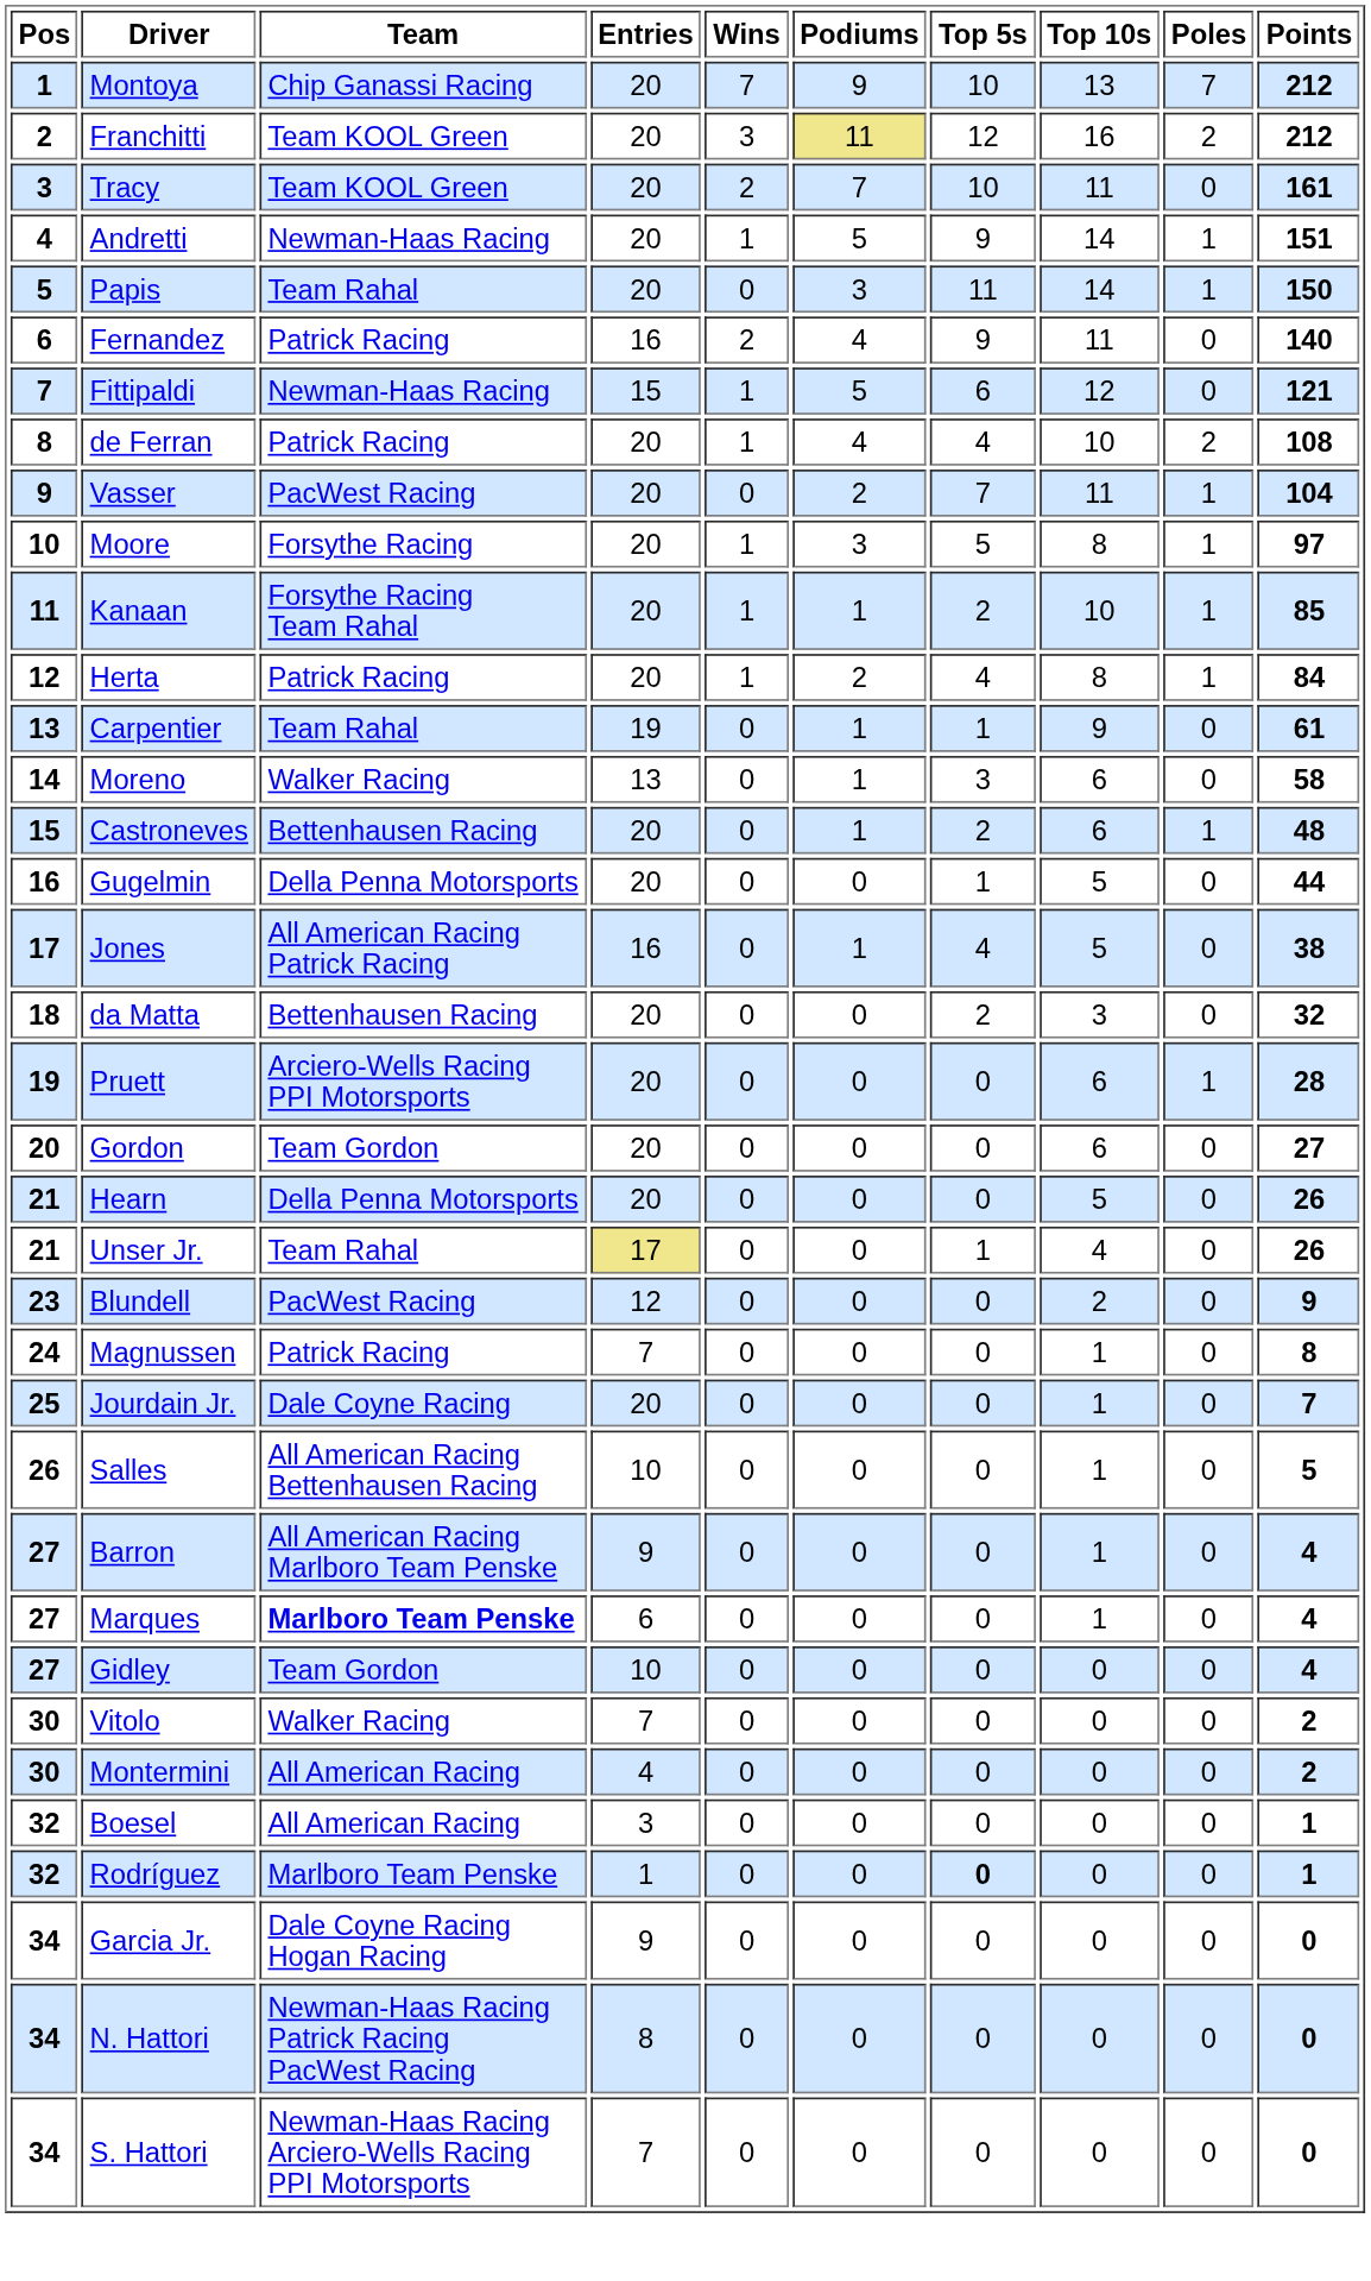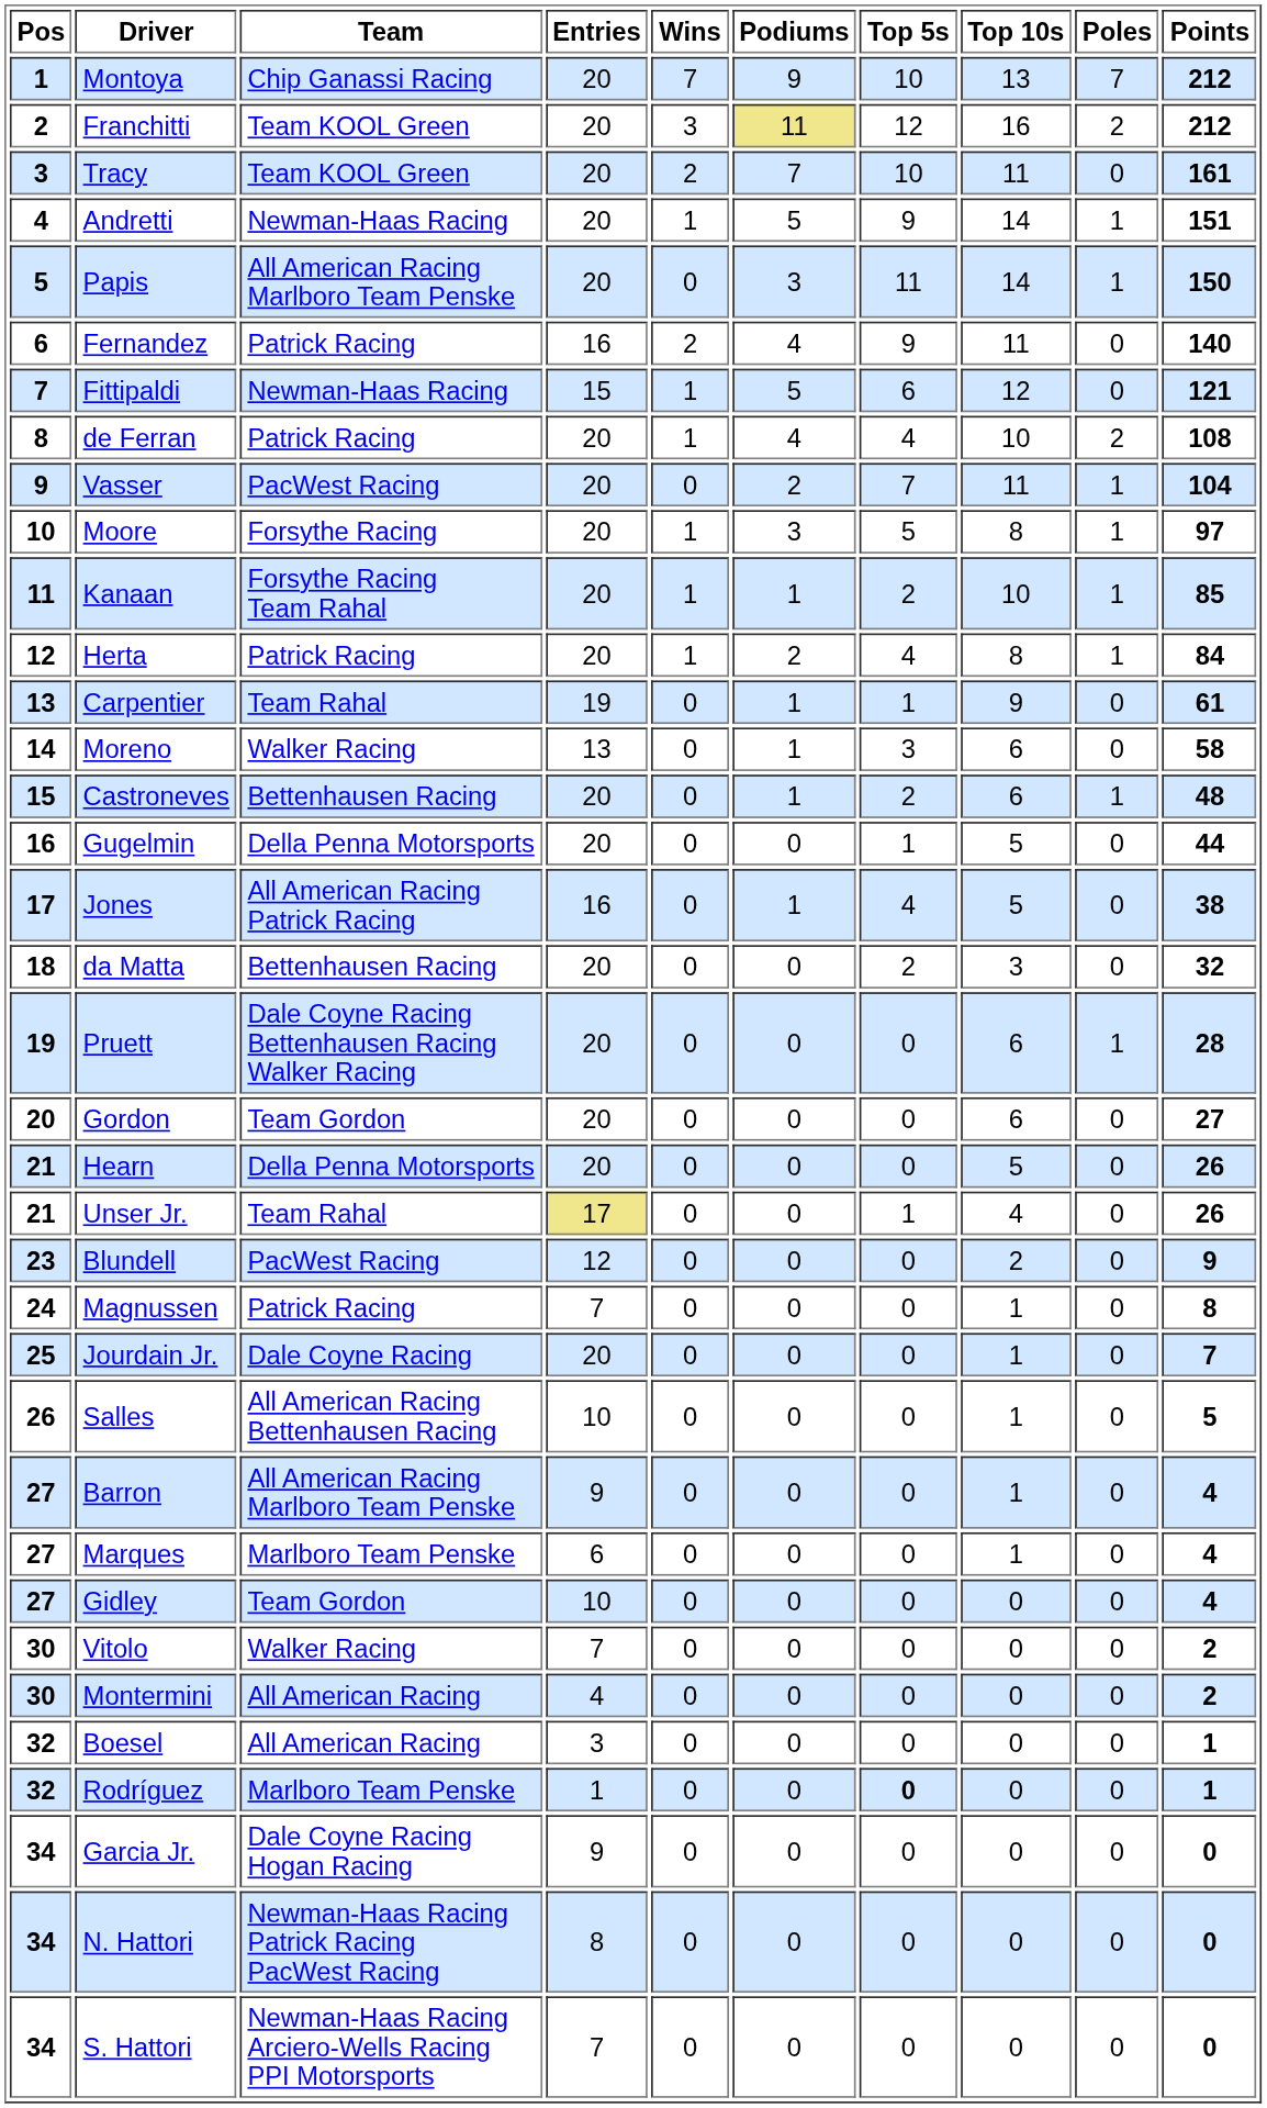Papis | Team: Team Rahal -> All American Racing Marlboro Team Penske
Pruett | Team: Arciero-Wells Racing PPI Motorsports -> Dale Coyne Racing Bettenhausen Racing Walker Racing
Marques | Team: bold -> normal
